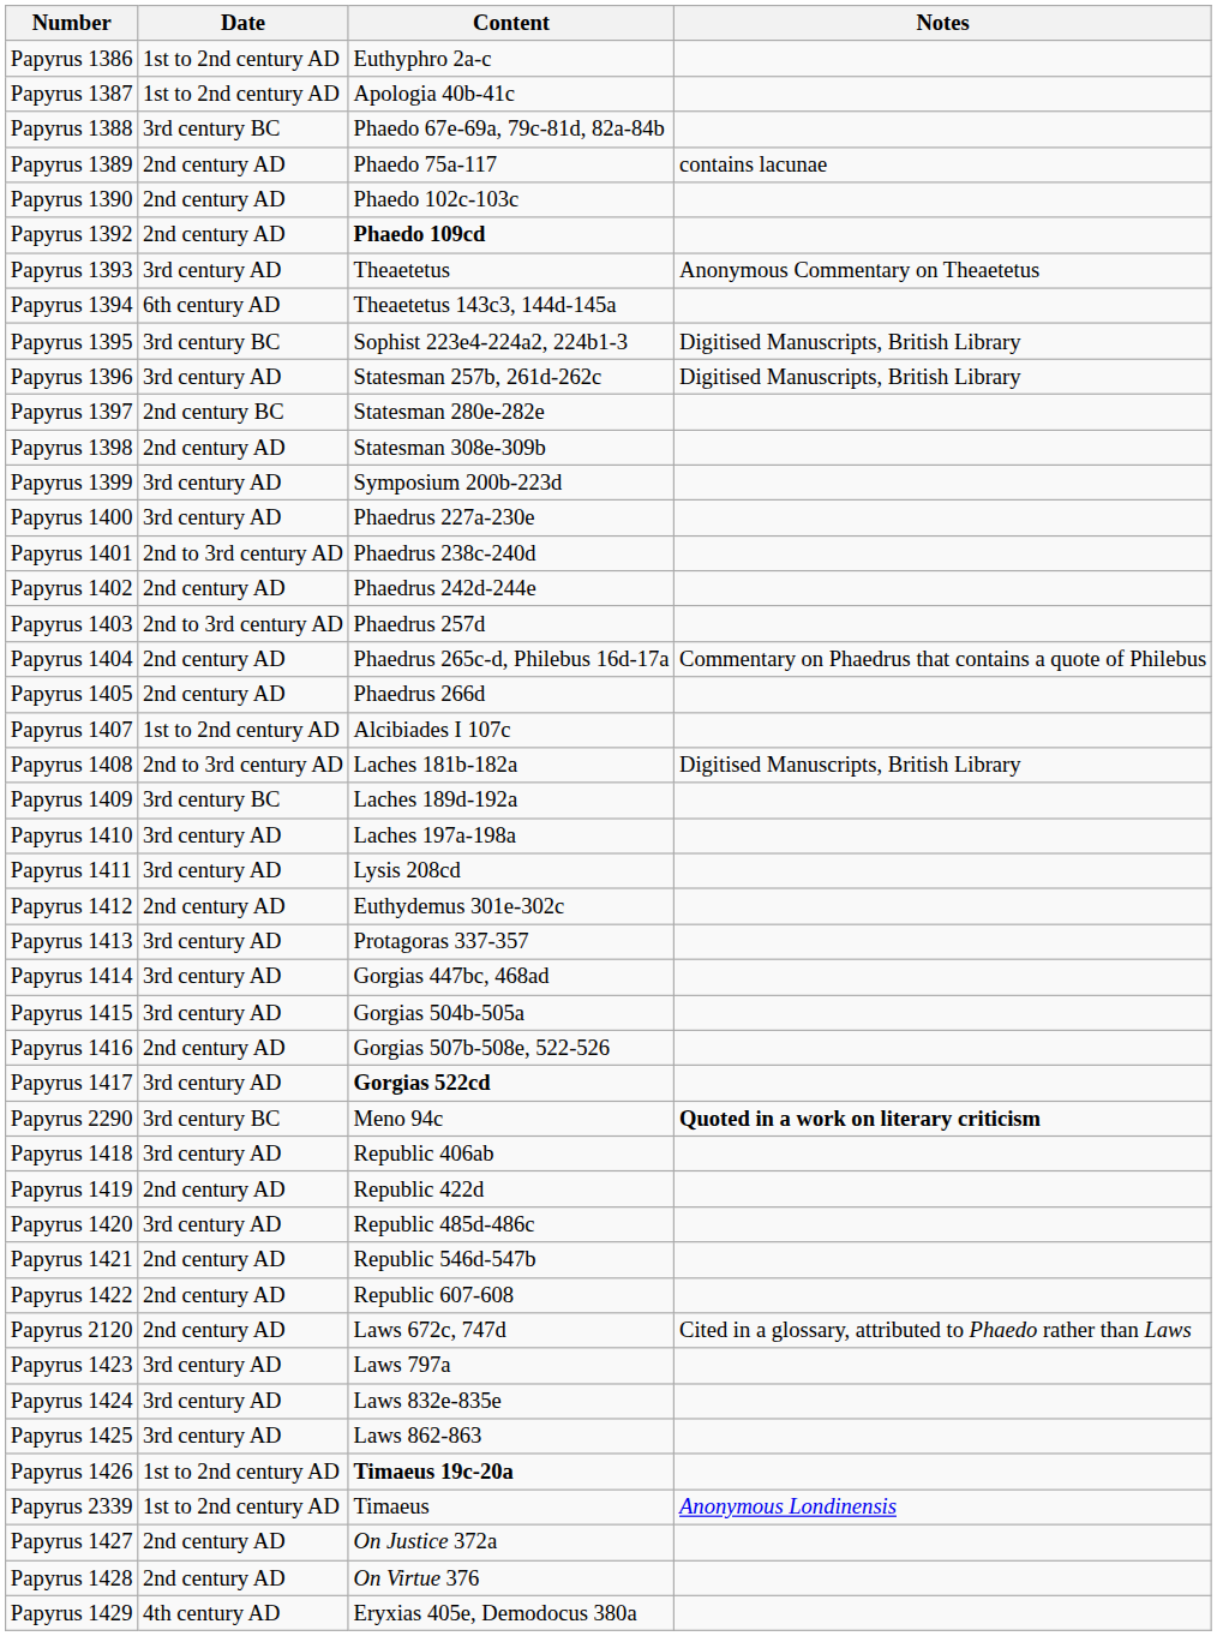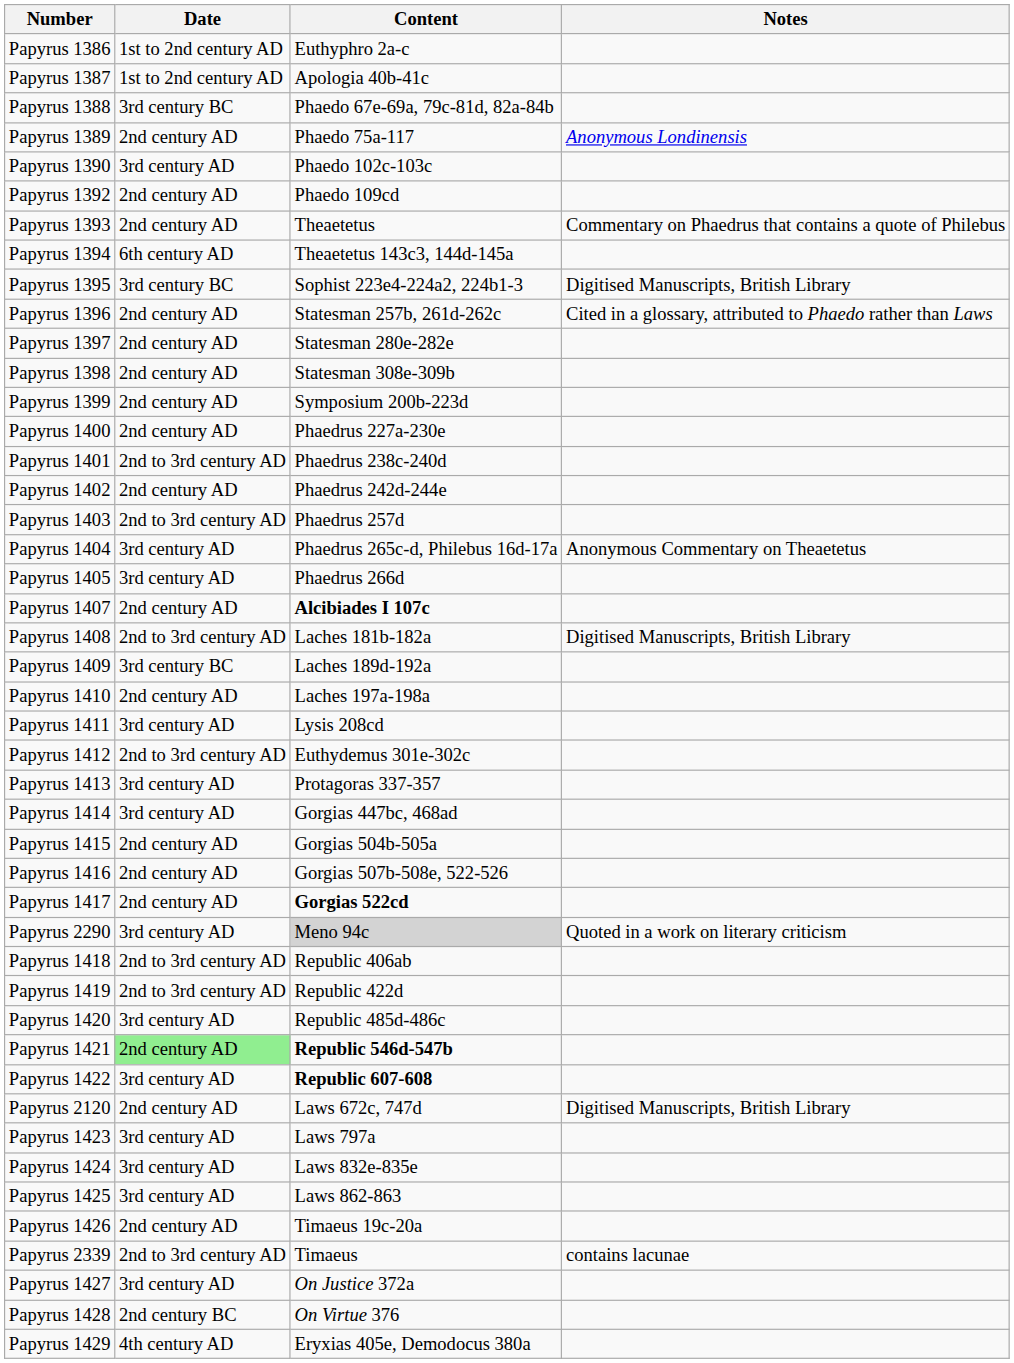Papyrus 1389 | Notes: contains lacunae -> Anonymous Londinensis
Papyrus 1390 | Date: 2nd century AD -> 3rd century AD
Papyrus 1392 | Content: bold -> normal
Papyrus 1393 | Date: 3rd century AD -> 2nd century AD
Papyrus 1393 | Notes: Anonymous Commentary on Theaetetus -> Commentary on Phaedrus that contains a quote of Philebus
Papyrus 1396 | Date: 3rd century AD -> 2nd century AD
Papyrus 1396 | Notes: Digitised Manuscripts, British Library -> Cited in a glossary, attributed to Phaedo rather than Laws
Papyrus 1397 | Date: 2nd century BC -> 2nd century AD
Papyrus 1399 | Date: 3rd century AD -> 2nd century AD
Papyrus 1400 | Date: 3rd century AD -> 2nd century AD
Papyrus 1404 | Date: 2nd century AD -> 3rd century AD
Papyrus 1404 | Notes: Commentary on Phaedrus that contains a quote of Philebus -> Anonymous Commentary on Theaetetus
Papyrus 1405 | Date: 2nd century AD -> 3rd century AD
Papyrus 1407 | Date: 1st to 2nd century AD -> 2nd century AD
Papyrus 1407 | Content: normal -> bold
Papyrus 1410 | Date: 3rd century AD -> 2nd century AD
Papyrus 1412 | Date: 2nd century AD -> 2nd to 3rd century AD
Papyrus 1415 | Date: 3rd century AD -> 2nd century AD
Papyrus 1417 | Date: 3rd century AD -> 2nd century AD
Papyrus 2290 | Date: 3rd century BC -> 3rd century AD
Papyrus 2290 | Content: no background -> lightgrey background
Papyrus 2290 | Notes: bold -> normal
Papyrus 1418 | Date: 3rd century AD -> 2nd to 3rd century AD
Papyrus 1419 | Date: 2nd century AD -> 2nd to 3rd century AD
Papyrus 1421 | Date: no background -> lightgreen background
Papyrus 1421 | Content: normal -> bold
Papyrus 1422 | Date: 2nd century AD -> 3rd century AD
Papyrus 1422 | Content: normal -> bold
Papyrus 2120 | Notes: Cited in a glossary, attributed to Phaedo rather than Laws -> Digitised Manuscripts, British Library
Papyrus 1426 | Date: 1st to 2nd century AD -> 2nd century AD
Papyrus 1426 | Content: bold -> normal
Papyrus 2339 | Date: 1st to 2nd century AD -> 2nd to 3rd century AD
Papyrus 2339 | Notes: Anonymous Londinensis -> contains lacunae
Papyrus 1427 | Date: 2nd century AD -> 3rd century AD
Papyrus 1428 | Date: 2nd century AD -> 2nd century BC
